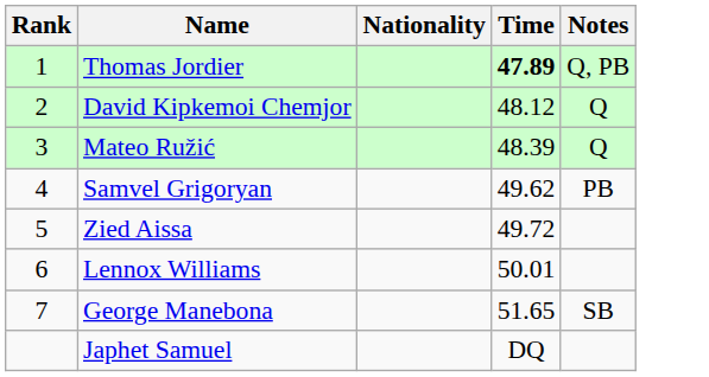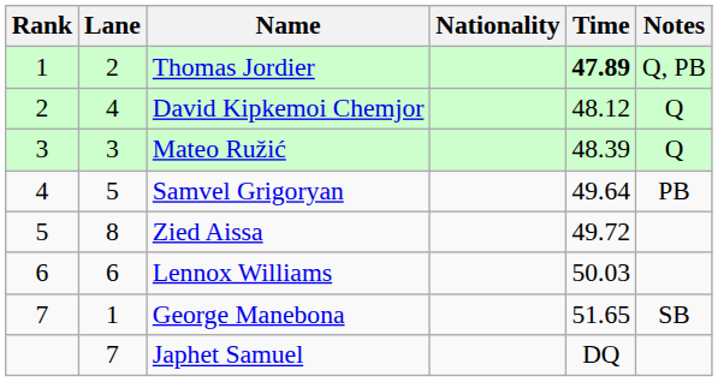+ column: Lane | 2 | 4 | 3 | 5 | 8 | 6 | 1 | 7
Samvel Grigoryan | Time: 49.62 -> 49.64
Lennox Williams | Time: 50.01 -> 50.03
